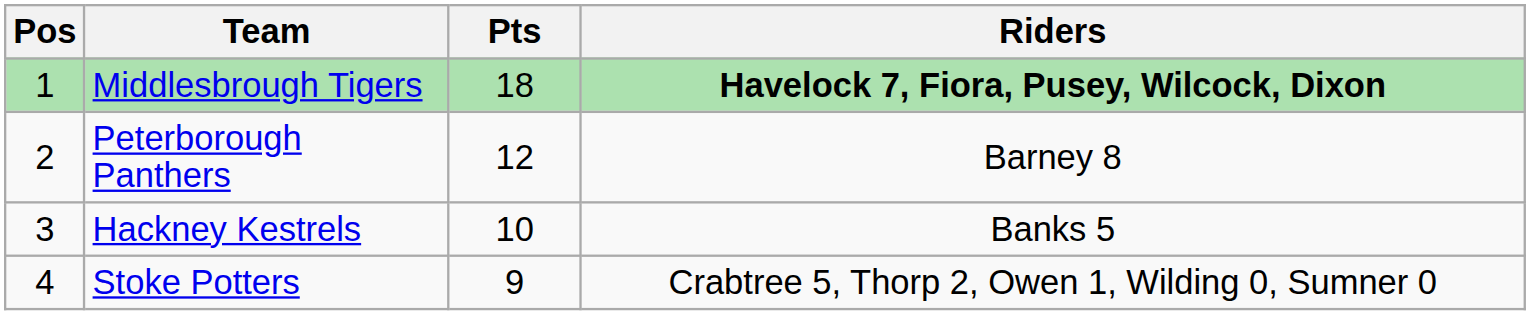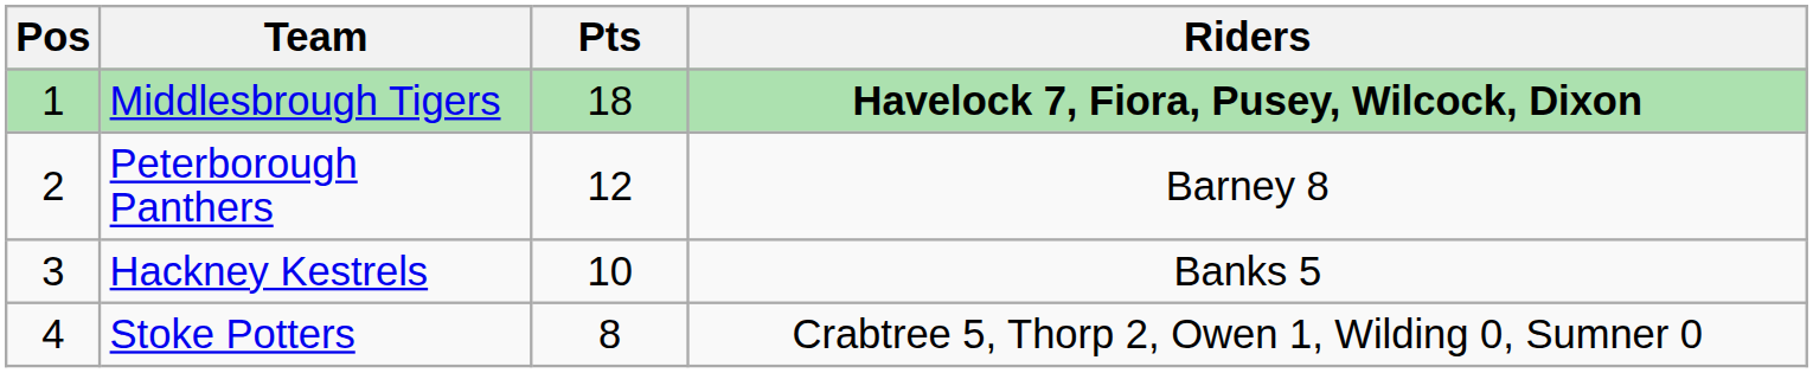Stoke Potters | Pts: 9 -> 8
